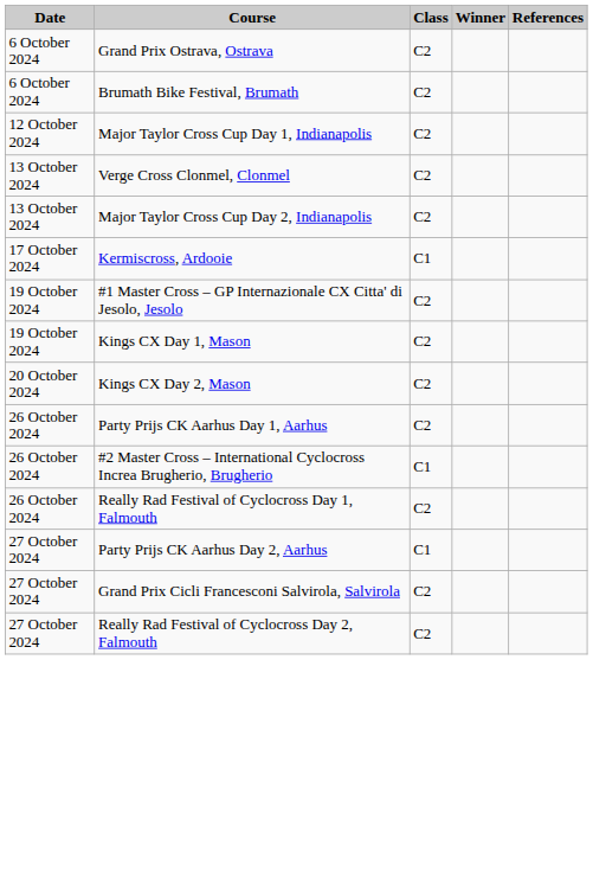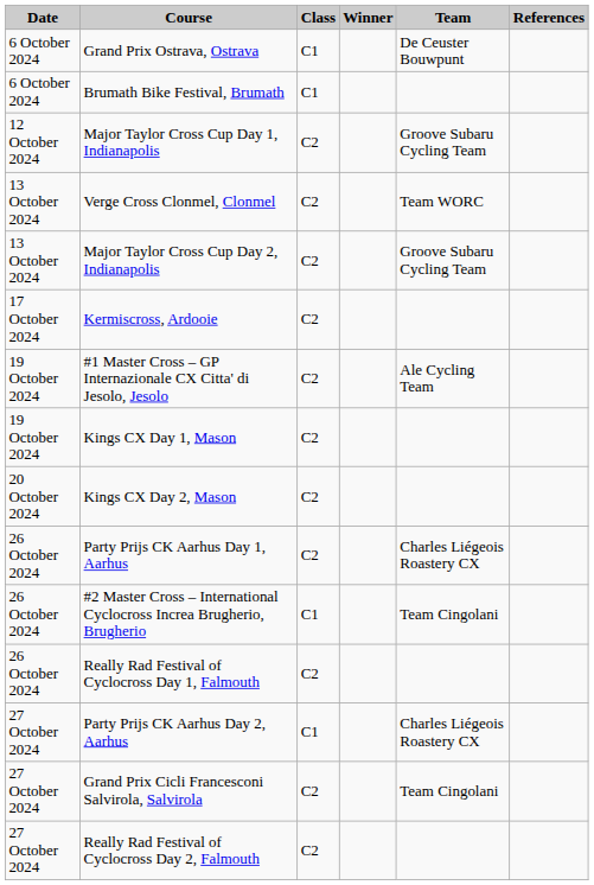+ column: Team | De Ceuster Bouwpunt | Groove Subaru Cycling Team | Team WORC | Groove Subaru Cycling Team | Ale Cycling Team | Charles Liégeois Roastery CX | Team Cingolani | Charles Liégeois Roastery CX | Team Cingolani
Grand Prix Ostrava, Ostrava | Class: C2 -> C1
Brumath Bike Festival, Brumath | Class: C2 -> C1
Kermiscross, Ardooie | Class: C1 -> C2
